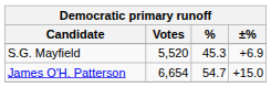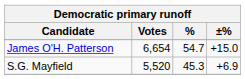rows swapped: James O'H. Patterson <-> S.G. Mayfield
